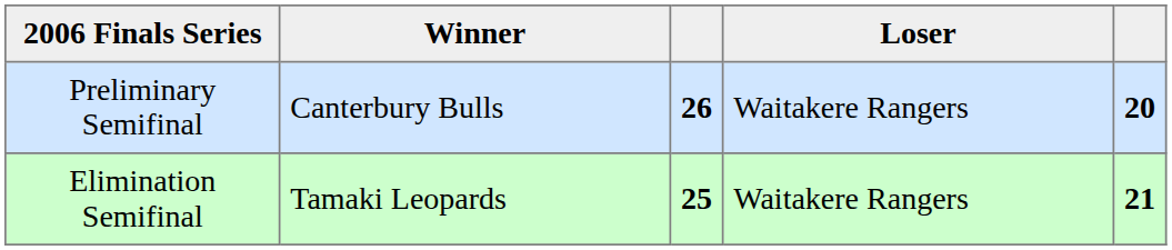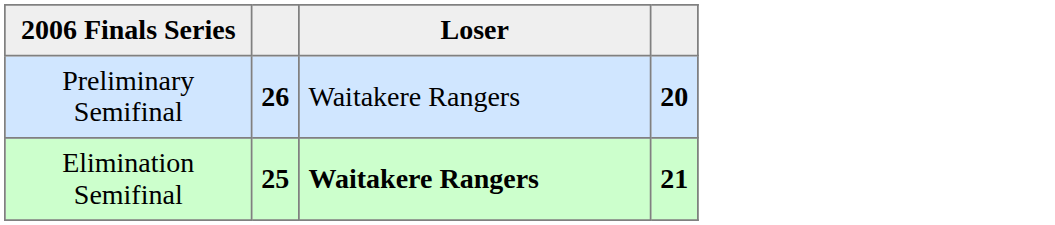- column: Winner | Canterbury Bulls | Tamaki Leopards
Elimination Semifinal | Loser: normal -> bold
